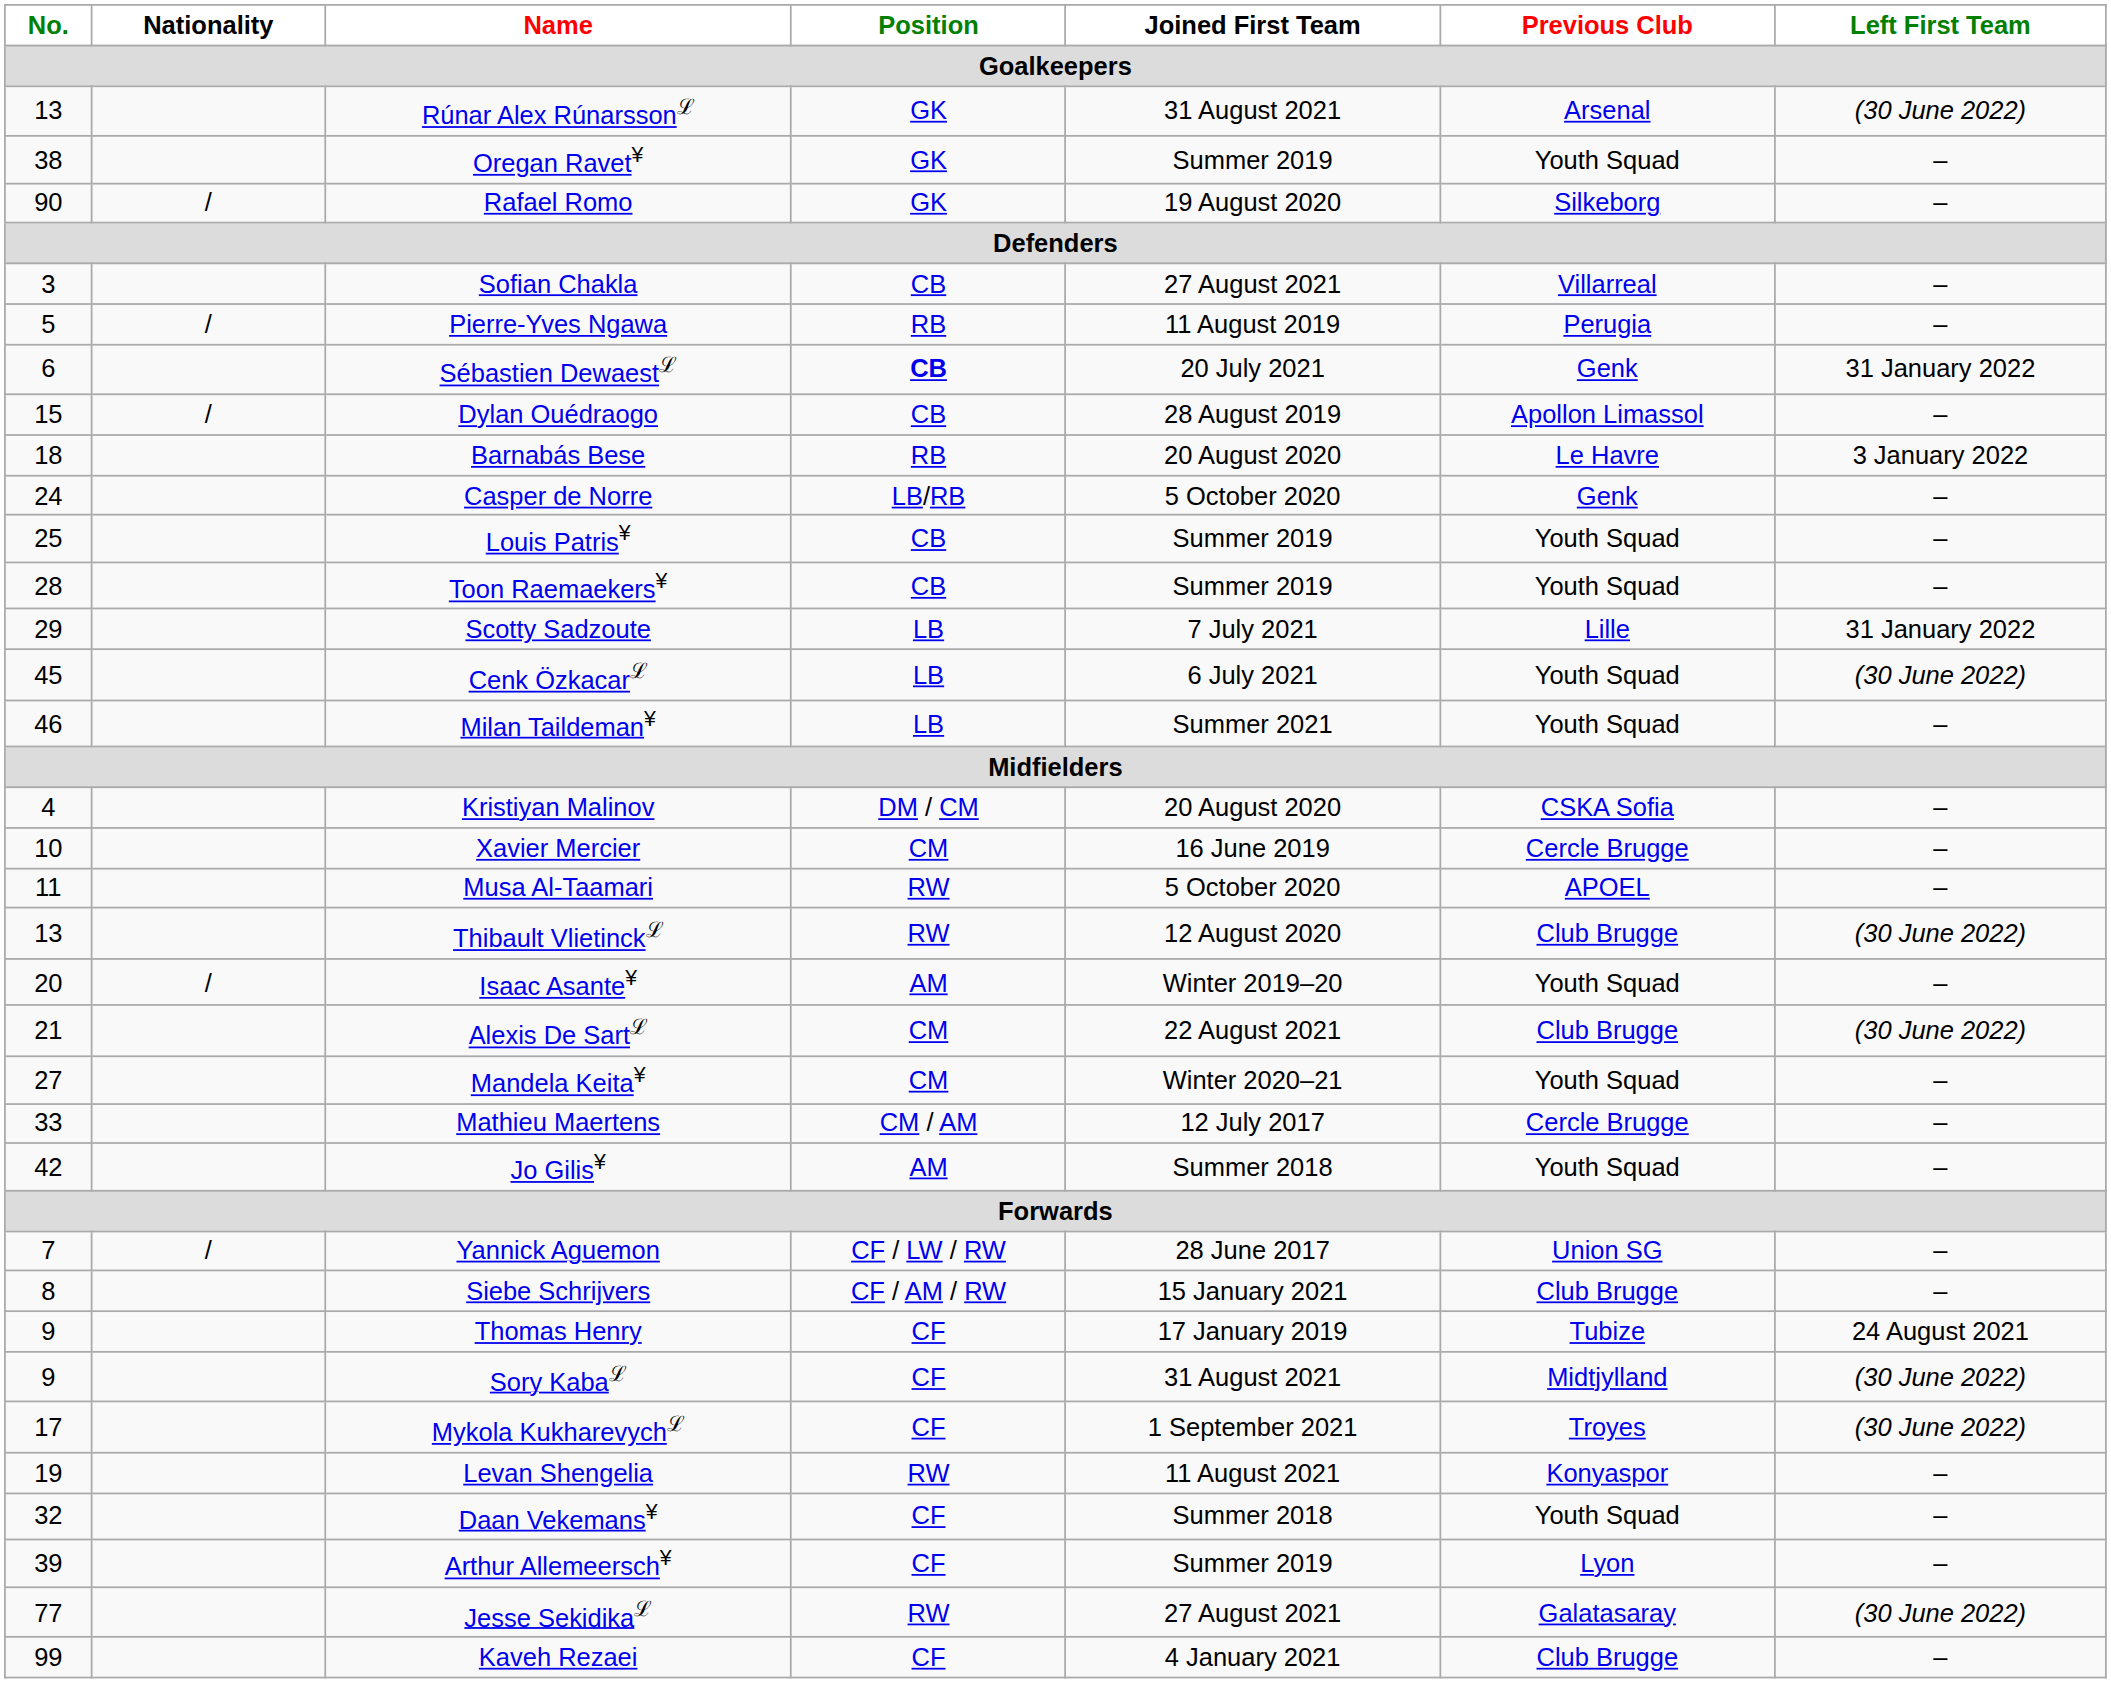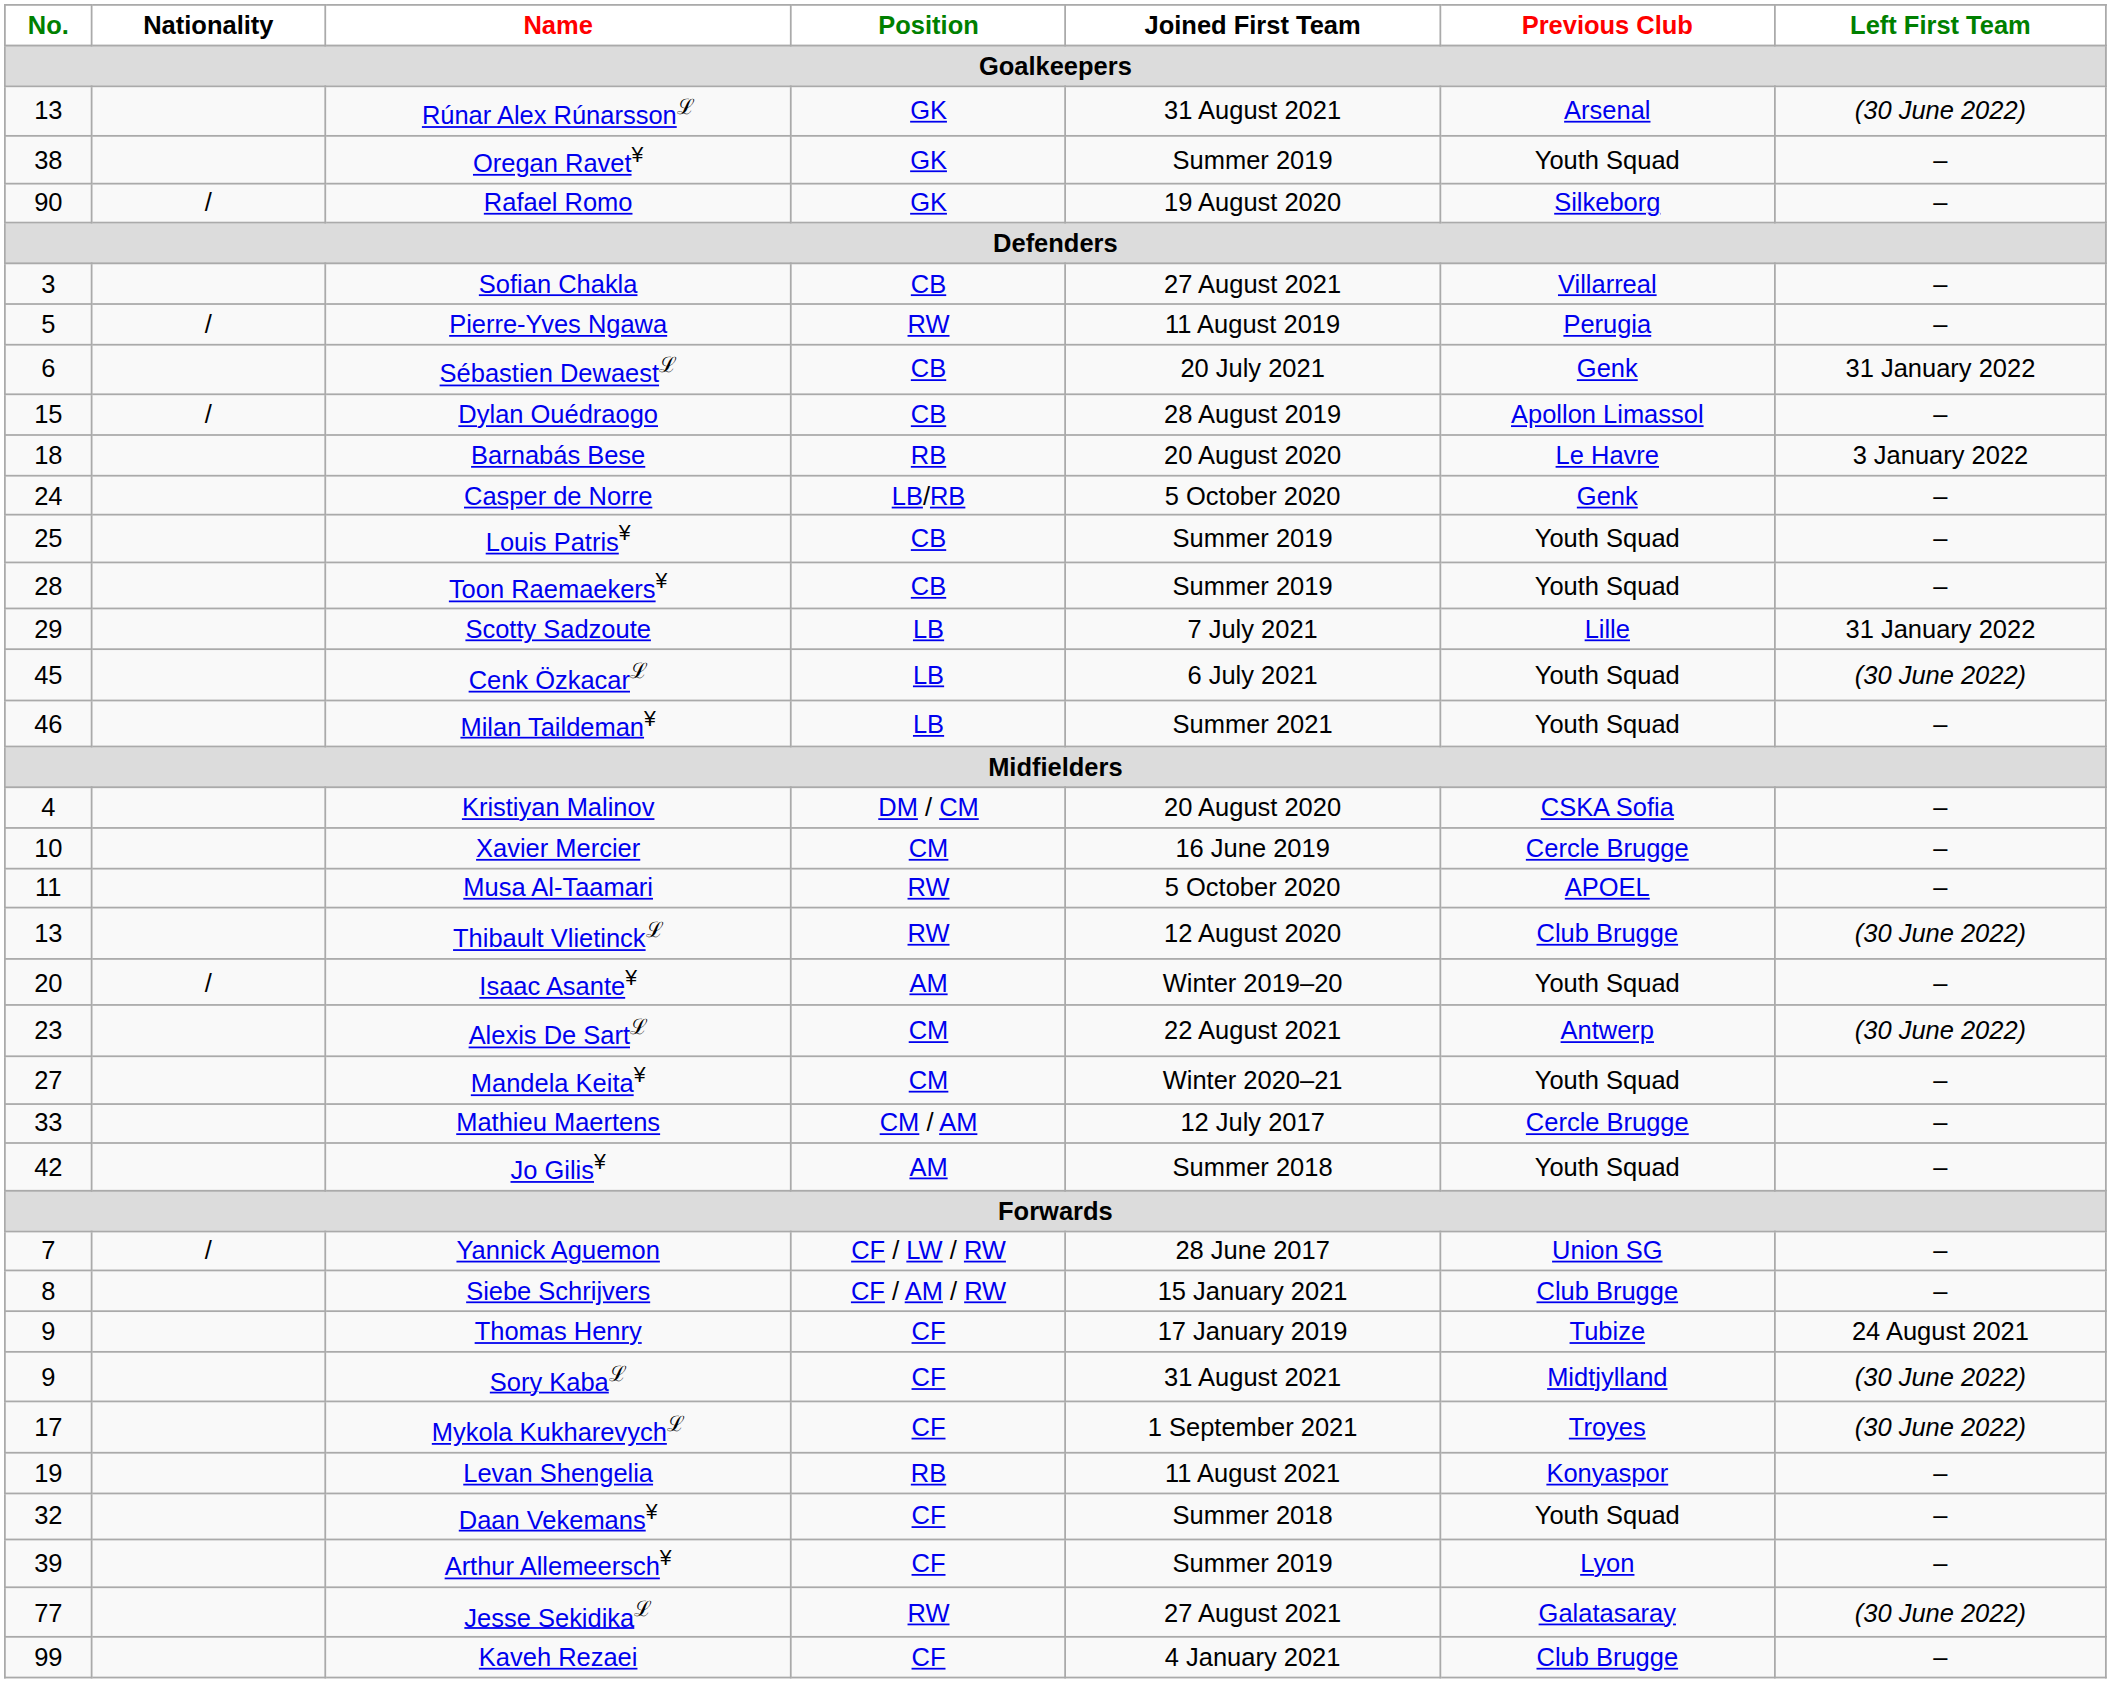Pierre-Yves Ngawa | Position: RB -> RW
Sébastien Dewaestℒ | Position: bold -> normal
Alexis De Sartℒ | No.: 21 -> 23
Alexis De Sartℒ | Previous Club: Club Brugge -> Antwerp
Levan Shengelia | Position: RW -> RB
